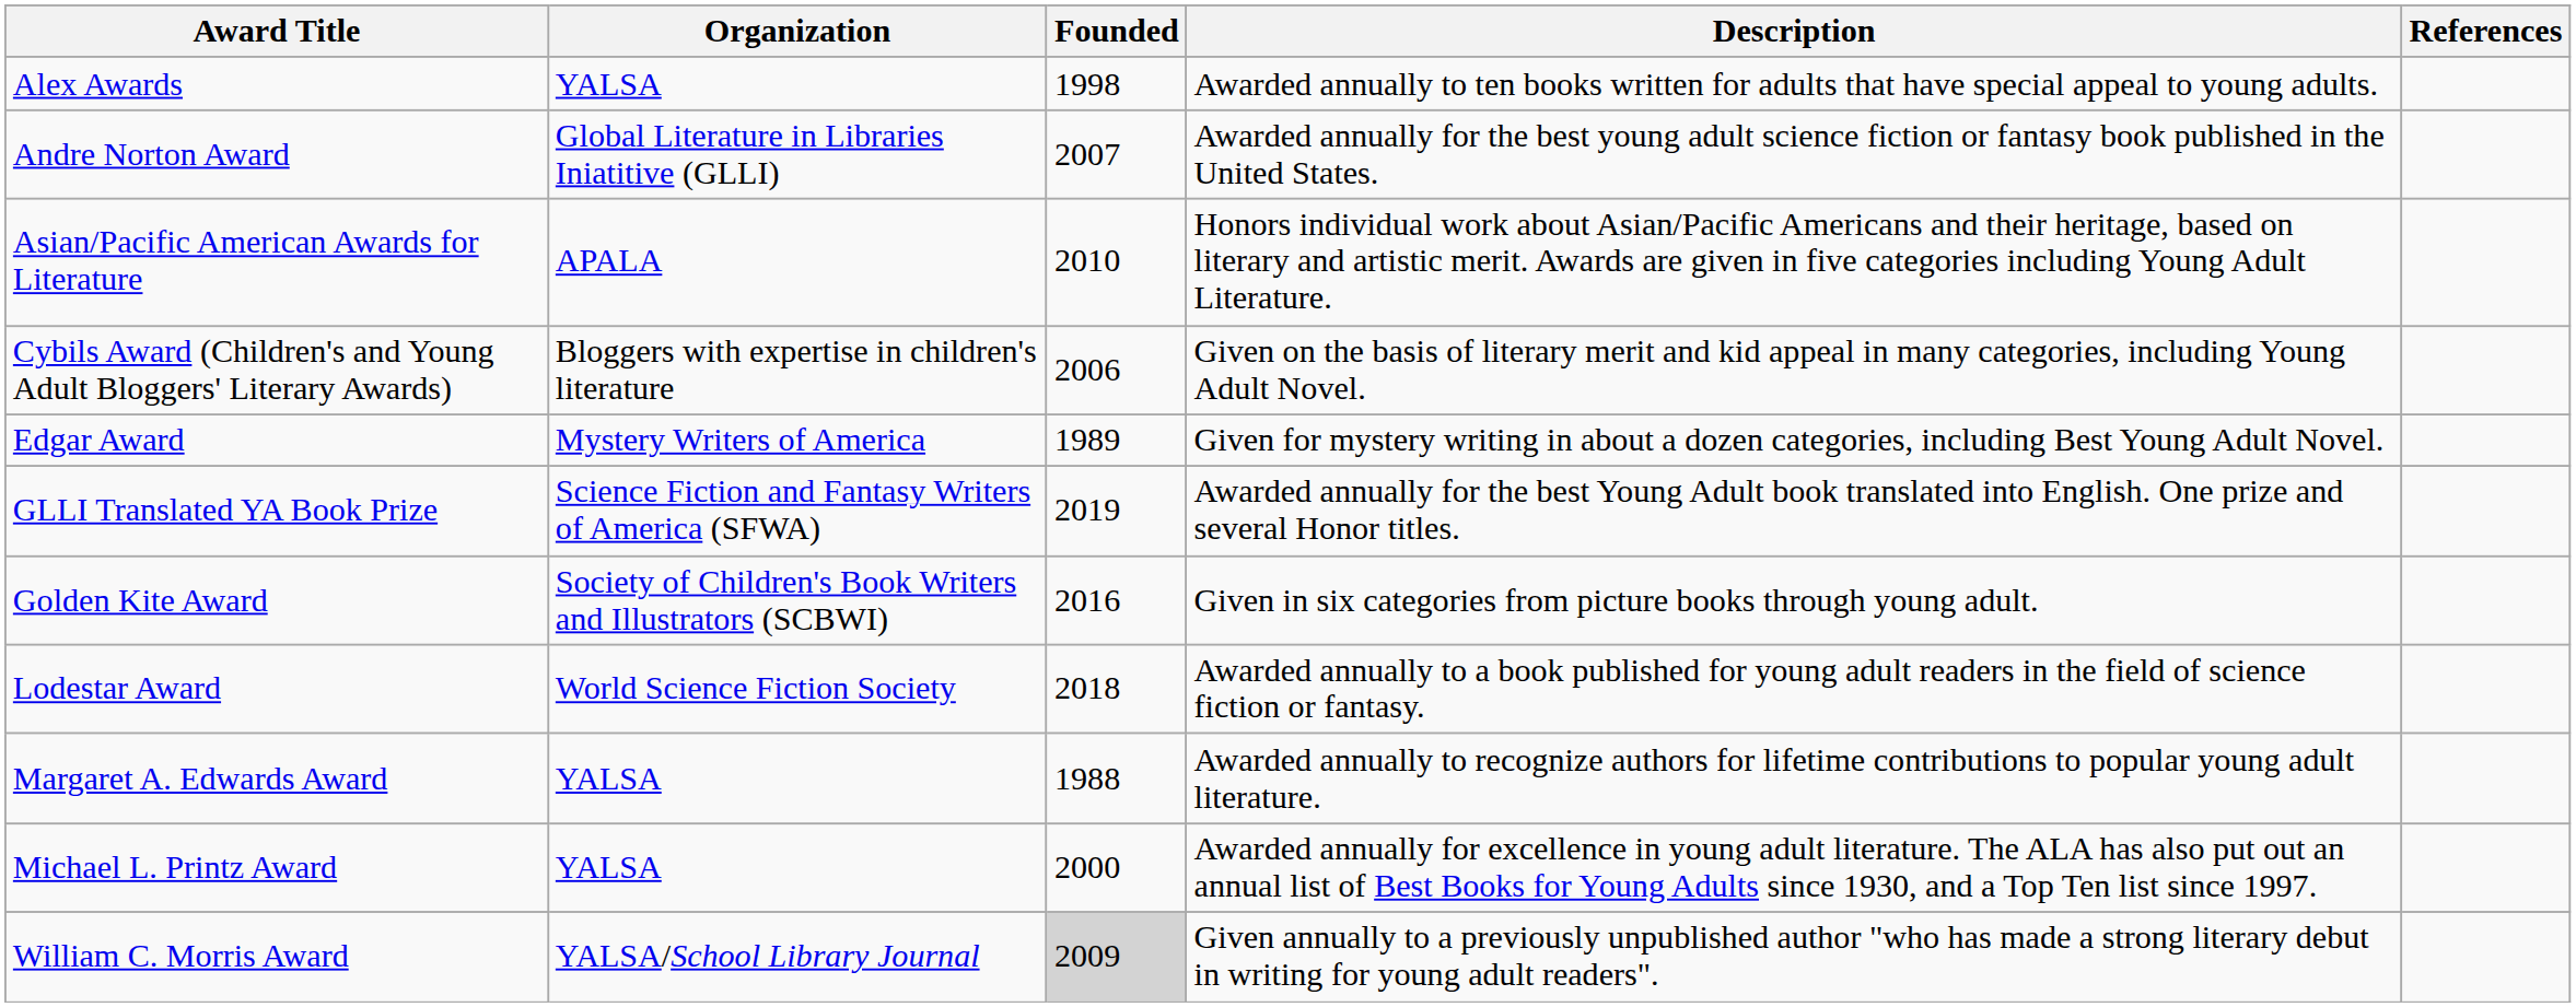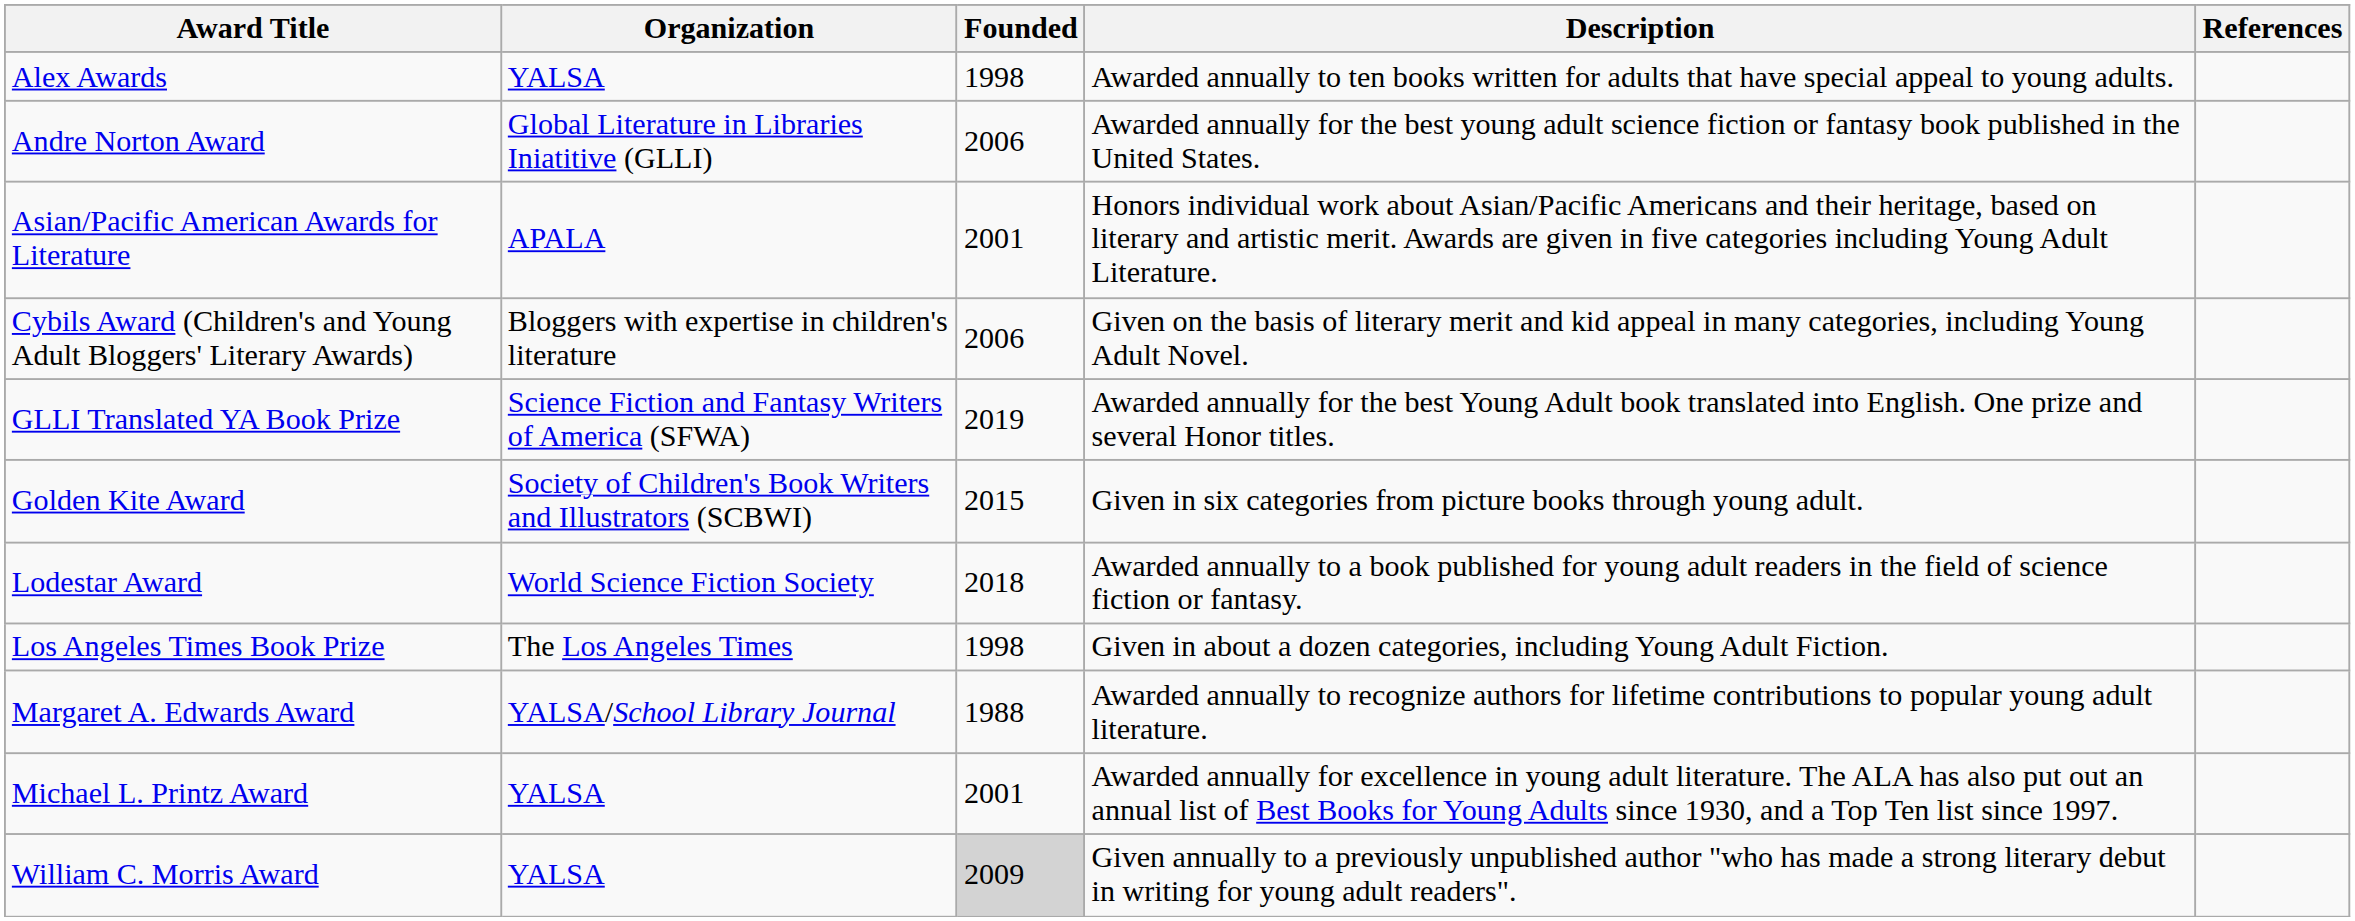Andre Norton Award | Founded: 2007 -> 2006
Asian/Pacific American Awards for Literature | Founded: 2010 -> 2001
- row: Edgar Award | Mystery Writers of America | 1989 | Given for mystery writing in about a dozen categories, including Best Young Adult Novel.
Golden Kite Award | Founded: 2016 -> 2015
+ row: Los Angeles Times Book Prize | The Los Angeles Times | 1998 | Given in about a dozen categories, including Young Adult Fiction.
Margaret A. Edwards Award | Organization: YALSA -> YALSA/School Library Journal
Michael L. Printz Award | Founded: 2000 -> 2001
William C. Morris Award | Organization: YALSA/School Library Journal -> YALSA
